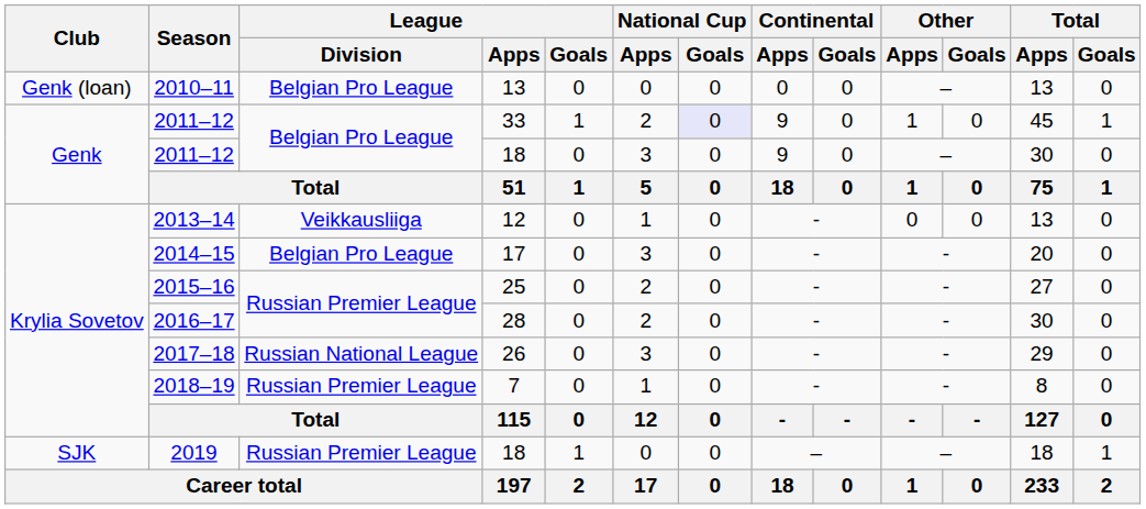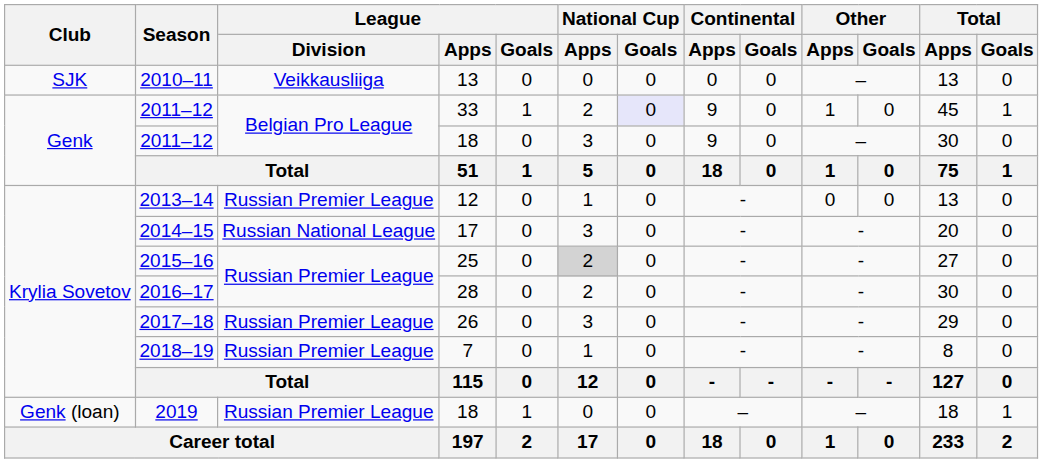2010–11 | Club: Genk (loan) -> SJK
2010–11 | League / Division: Belgian Pro League -> Veikkausliiga
2013–14 | League / Division: Veikkausliiga -> Russian Premier League
2014–15 | League / Division: Belgian Pro League -> Russian National League
2015–16 | National Cup / Apps: no background -> lightgrey background
2017–18 | League / Division: Russian National League -> Russian Premier League
2019 | Club: SJK -> Genk (loan)
